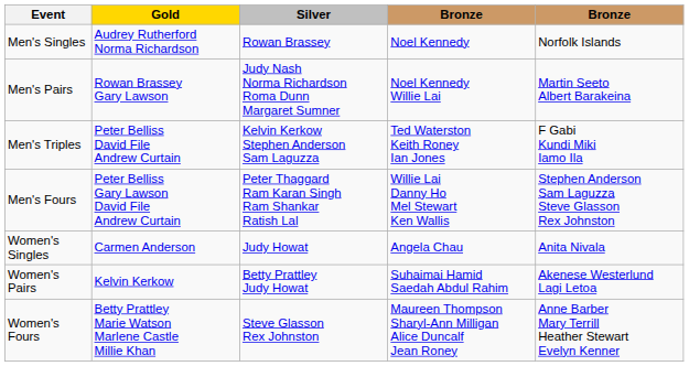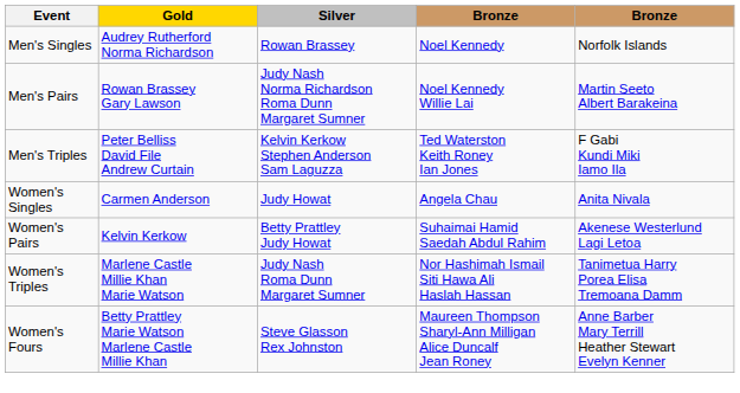- row: Men's Fours | Peter Belliss Gary Lawson David File Andrew Curtain | Peter Thaggard Ram Karan Singh Ram Shankar Ratish Lal | Willie Lai Danny Ho Mel Stewart Ken Wallis | Stephen Anderson Sam Laguzza Steve Glasson Rex Johnston
+ row: Women's Triples | Marlene Castle Millie Khan Marie Watson | Judy Nash Roma Dunn Margaret Sumner | Nor Hashimah Ismail Siti Hawa Ali Haslah Hassan | Tanimetua Harry Porea Elisa Tremoana Damm
